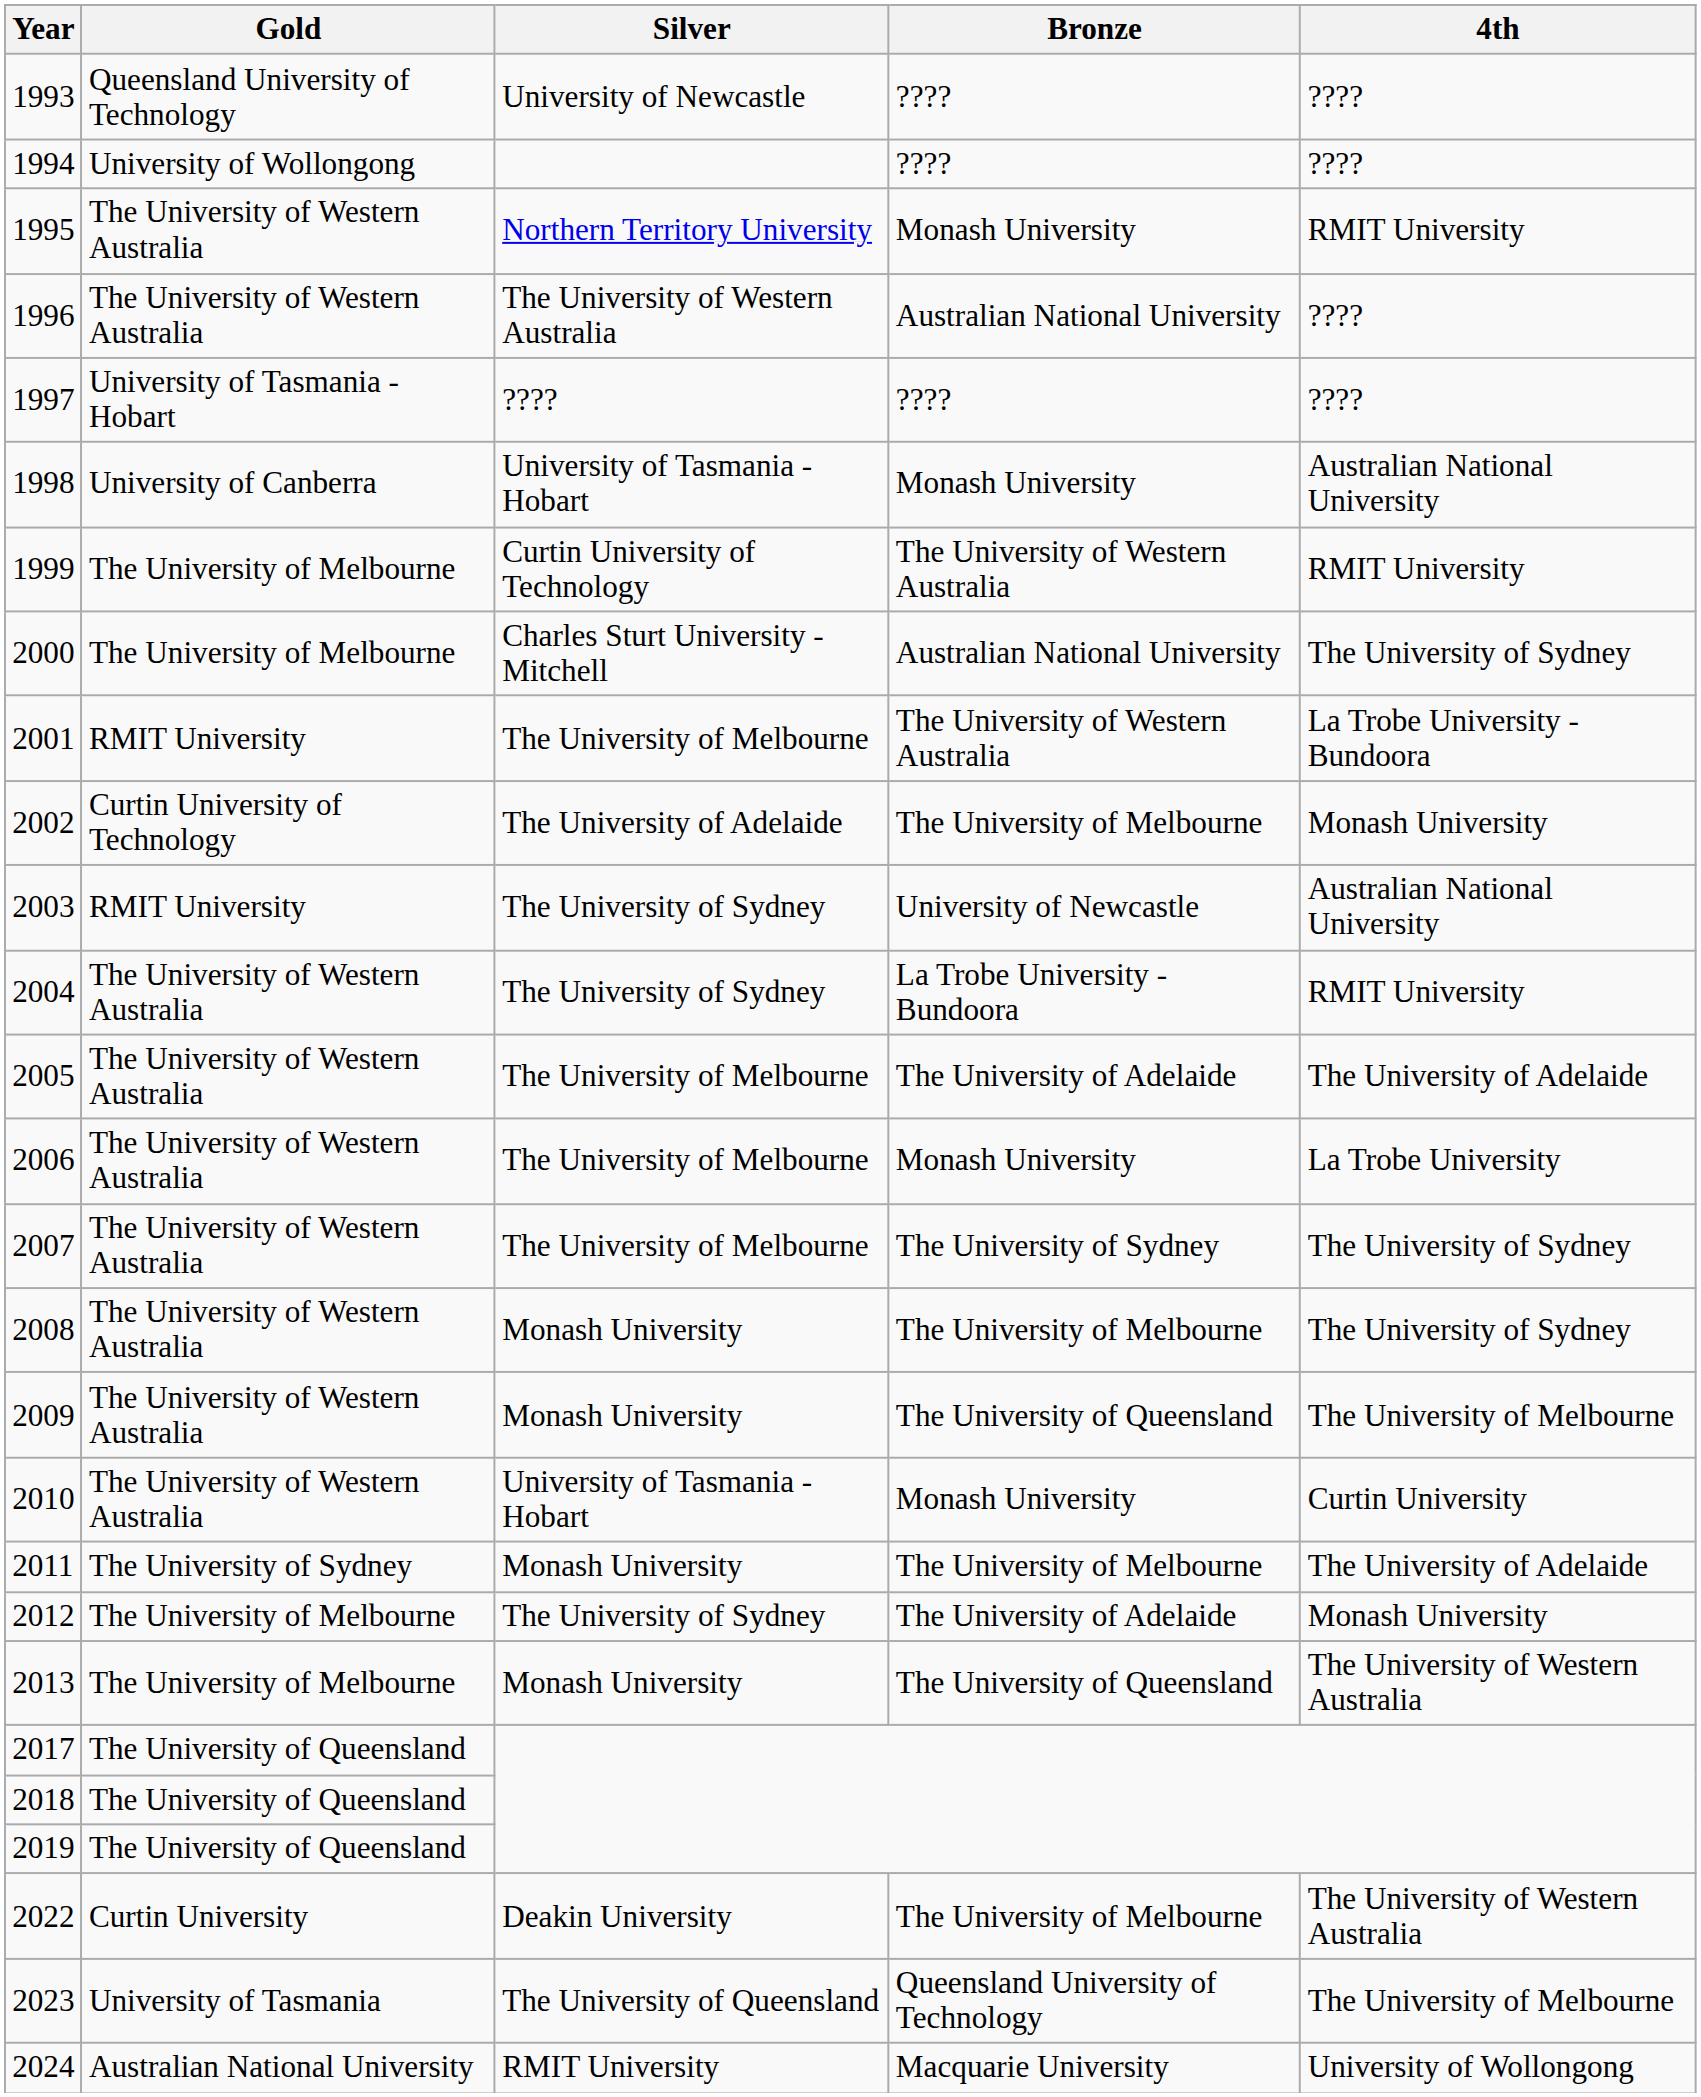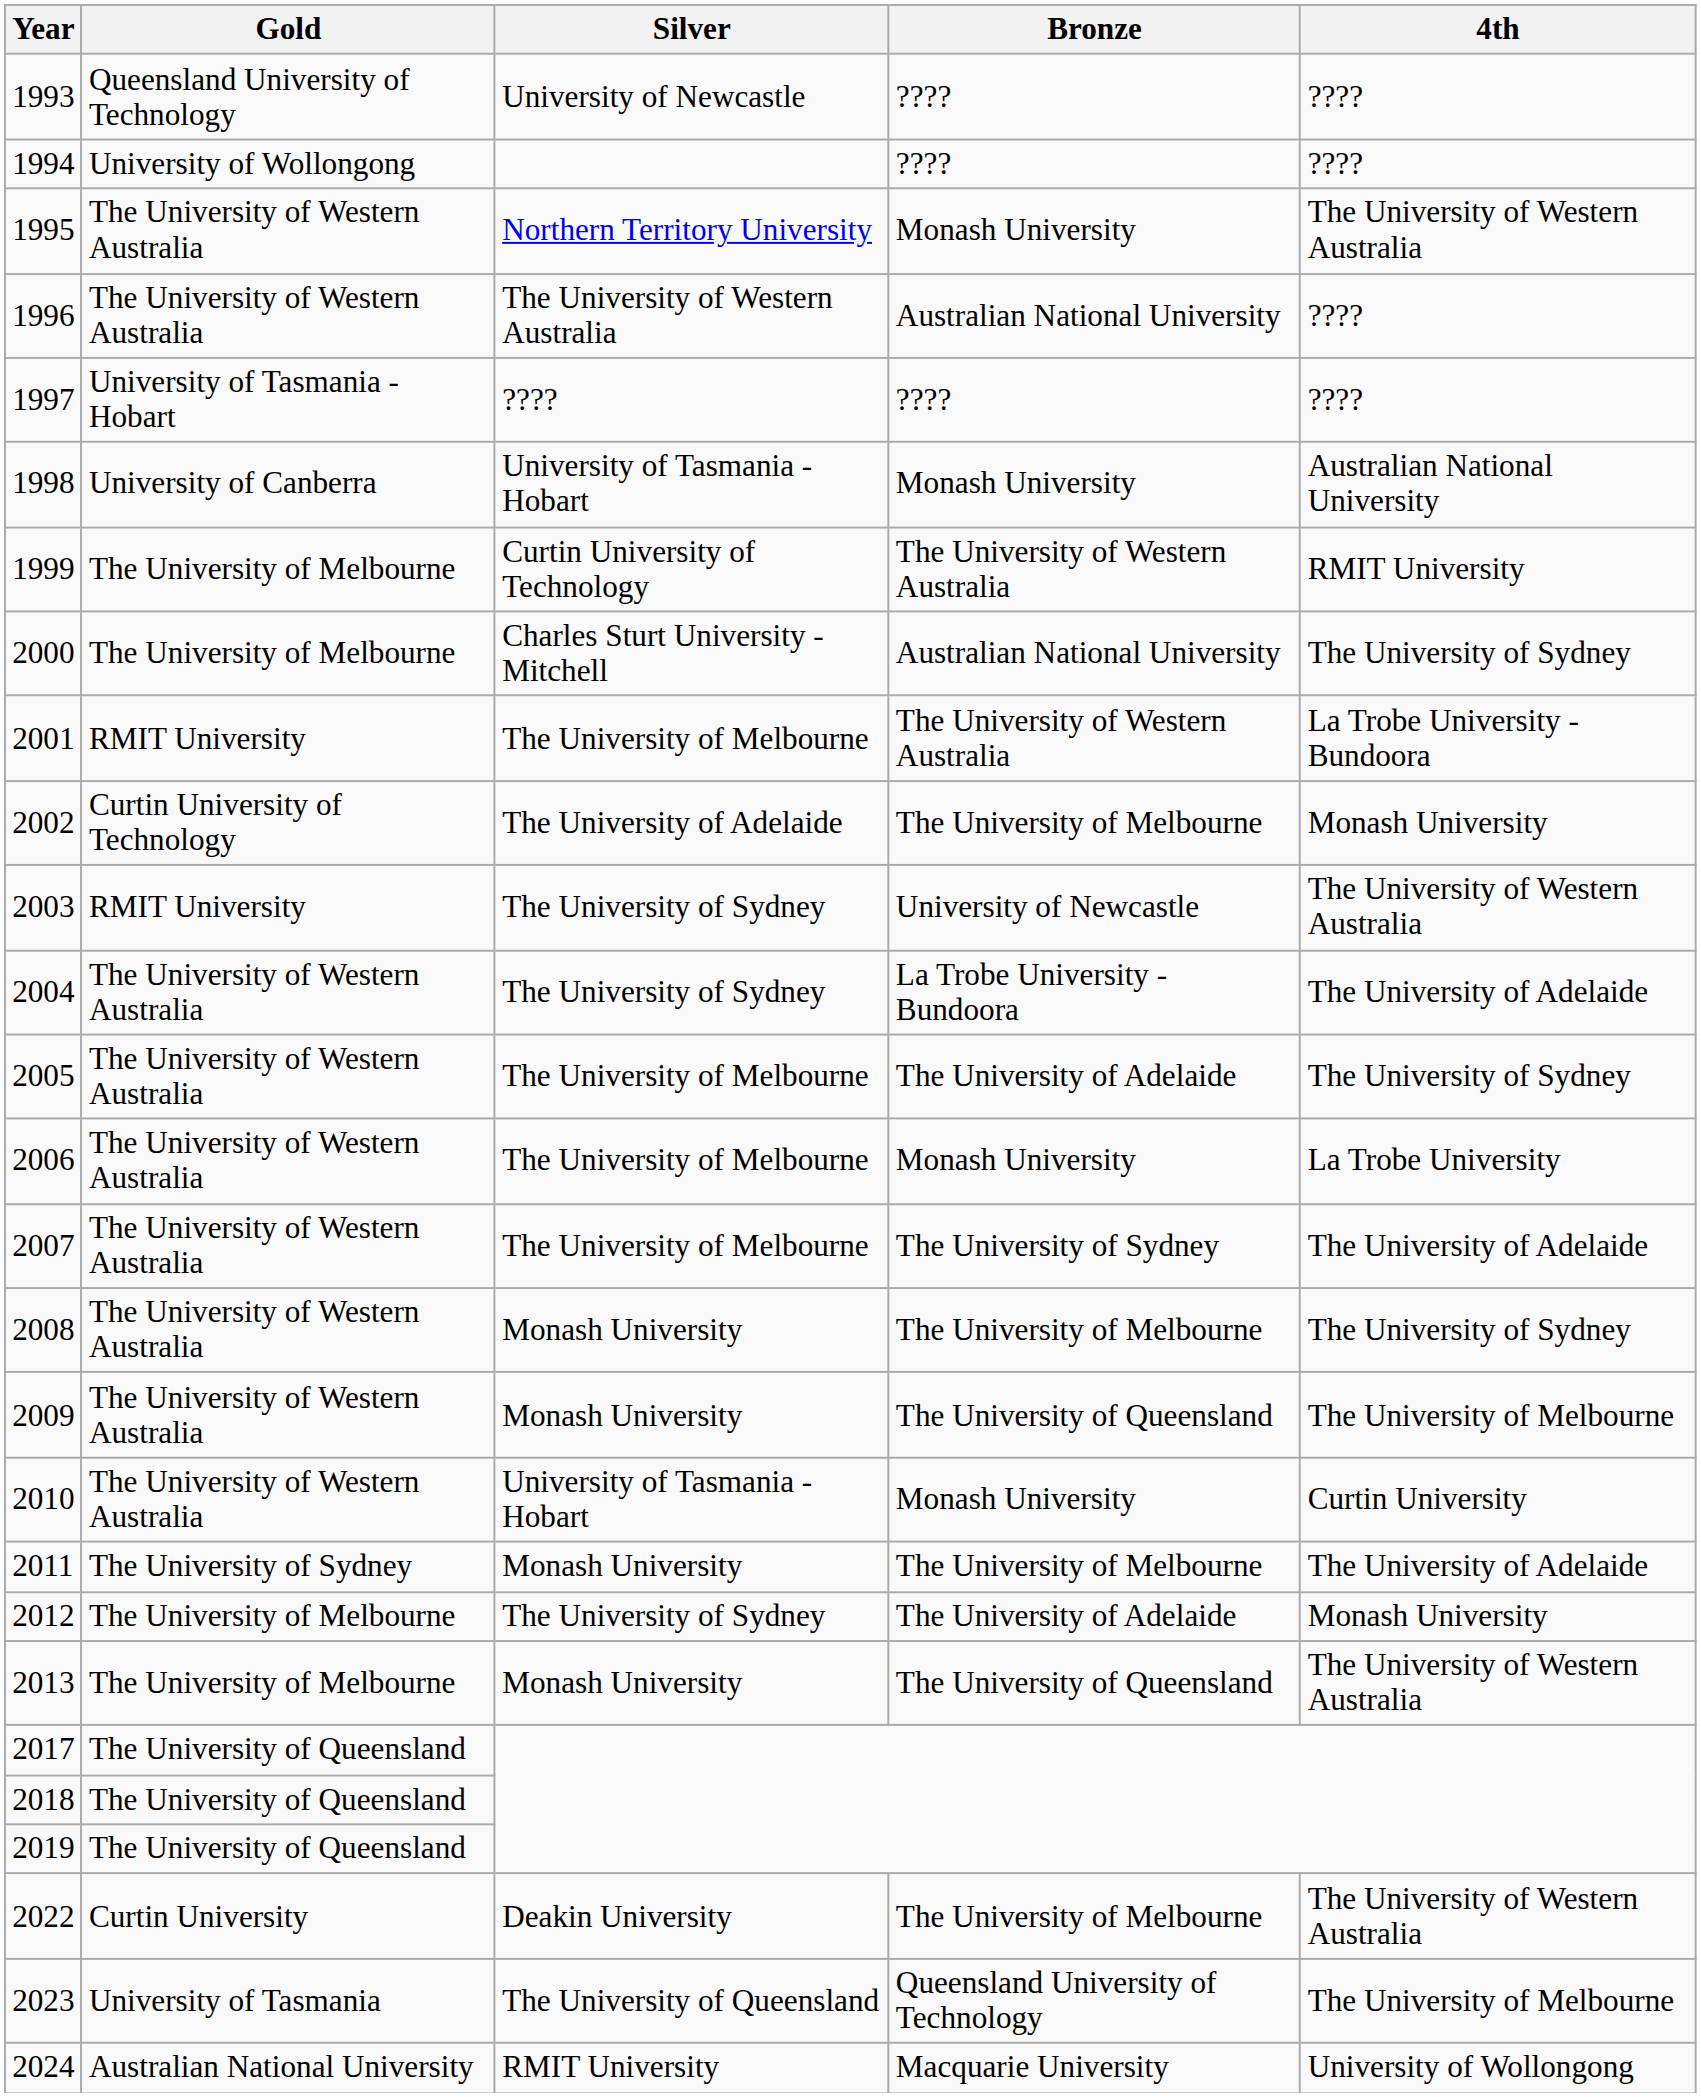1995 | 4th: RMIT University -> The University of Western Australia
2003 | 4th: Australian National University -> The University of Western Australia
2004 | 4th: RMIT University -> The University of Adelaide
2005 | 4th: The University of Adelaide -> The University of Sydney
2007 | 4th: The University of Sydney -> The University of Adelaide
